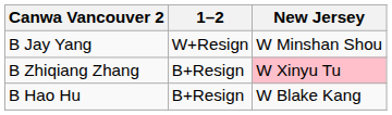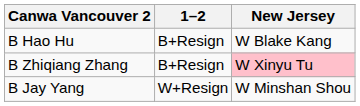rows swapped: B Jay Yang <-> B Hao Hu
